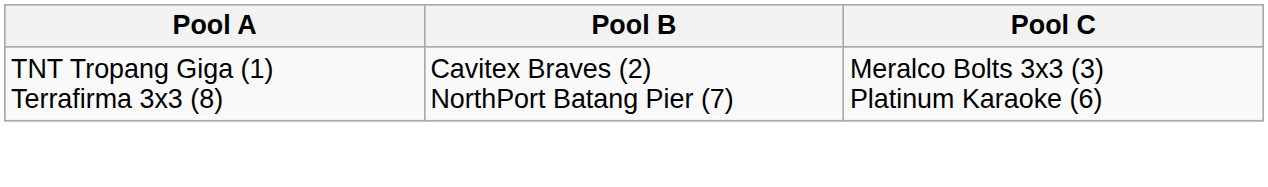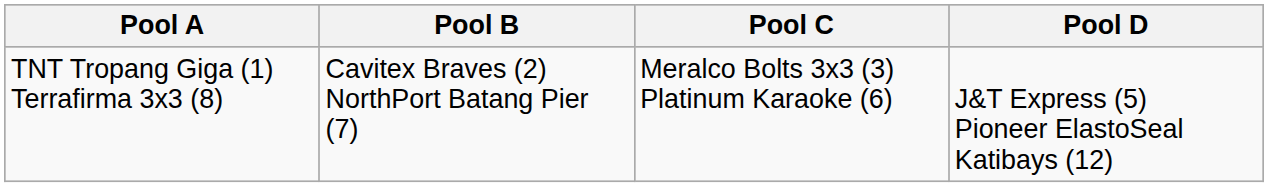+ column: Pool D | J&T Express (5) Pioneer ElastoSeal Katibays (12)
